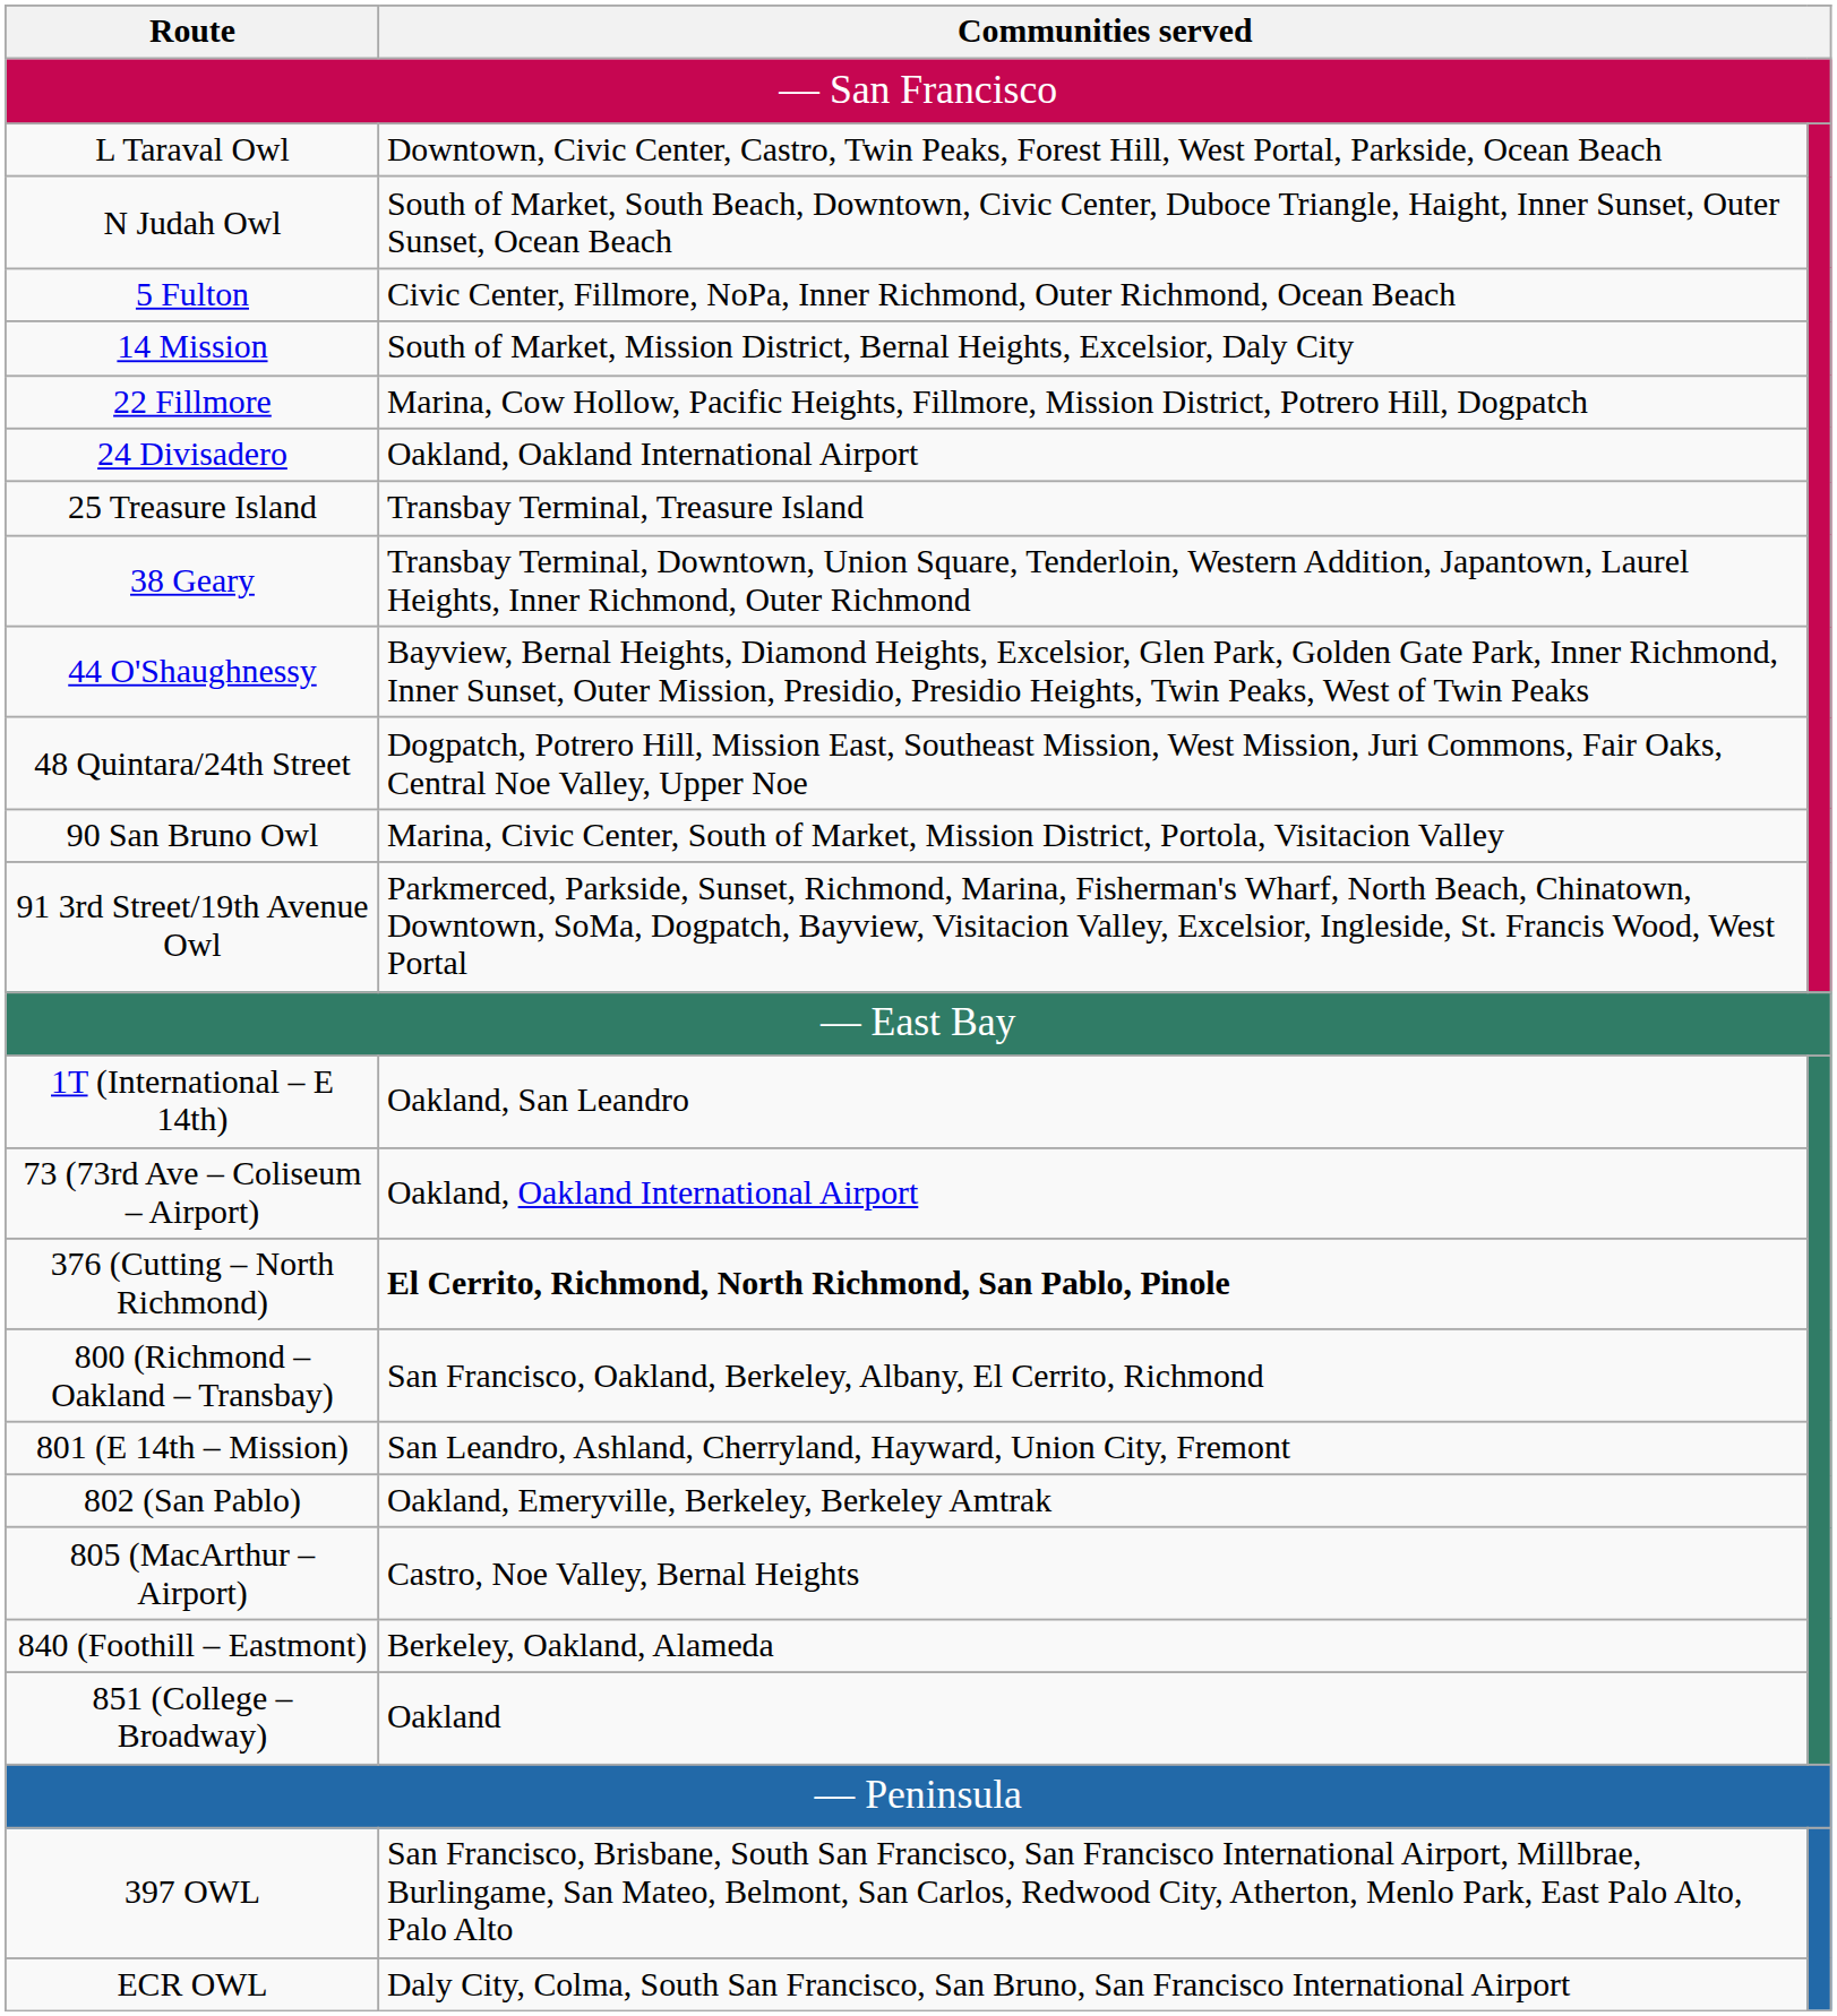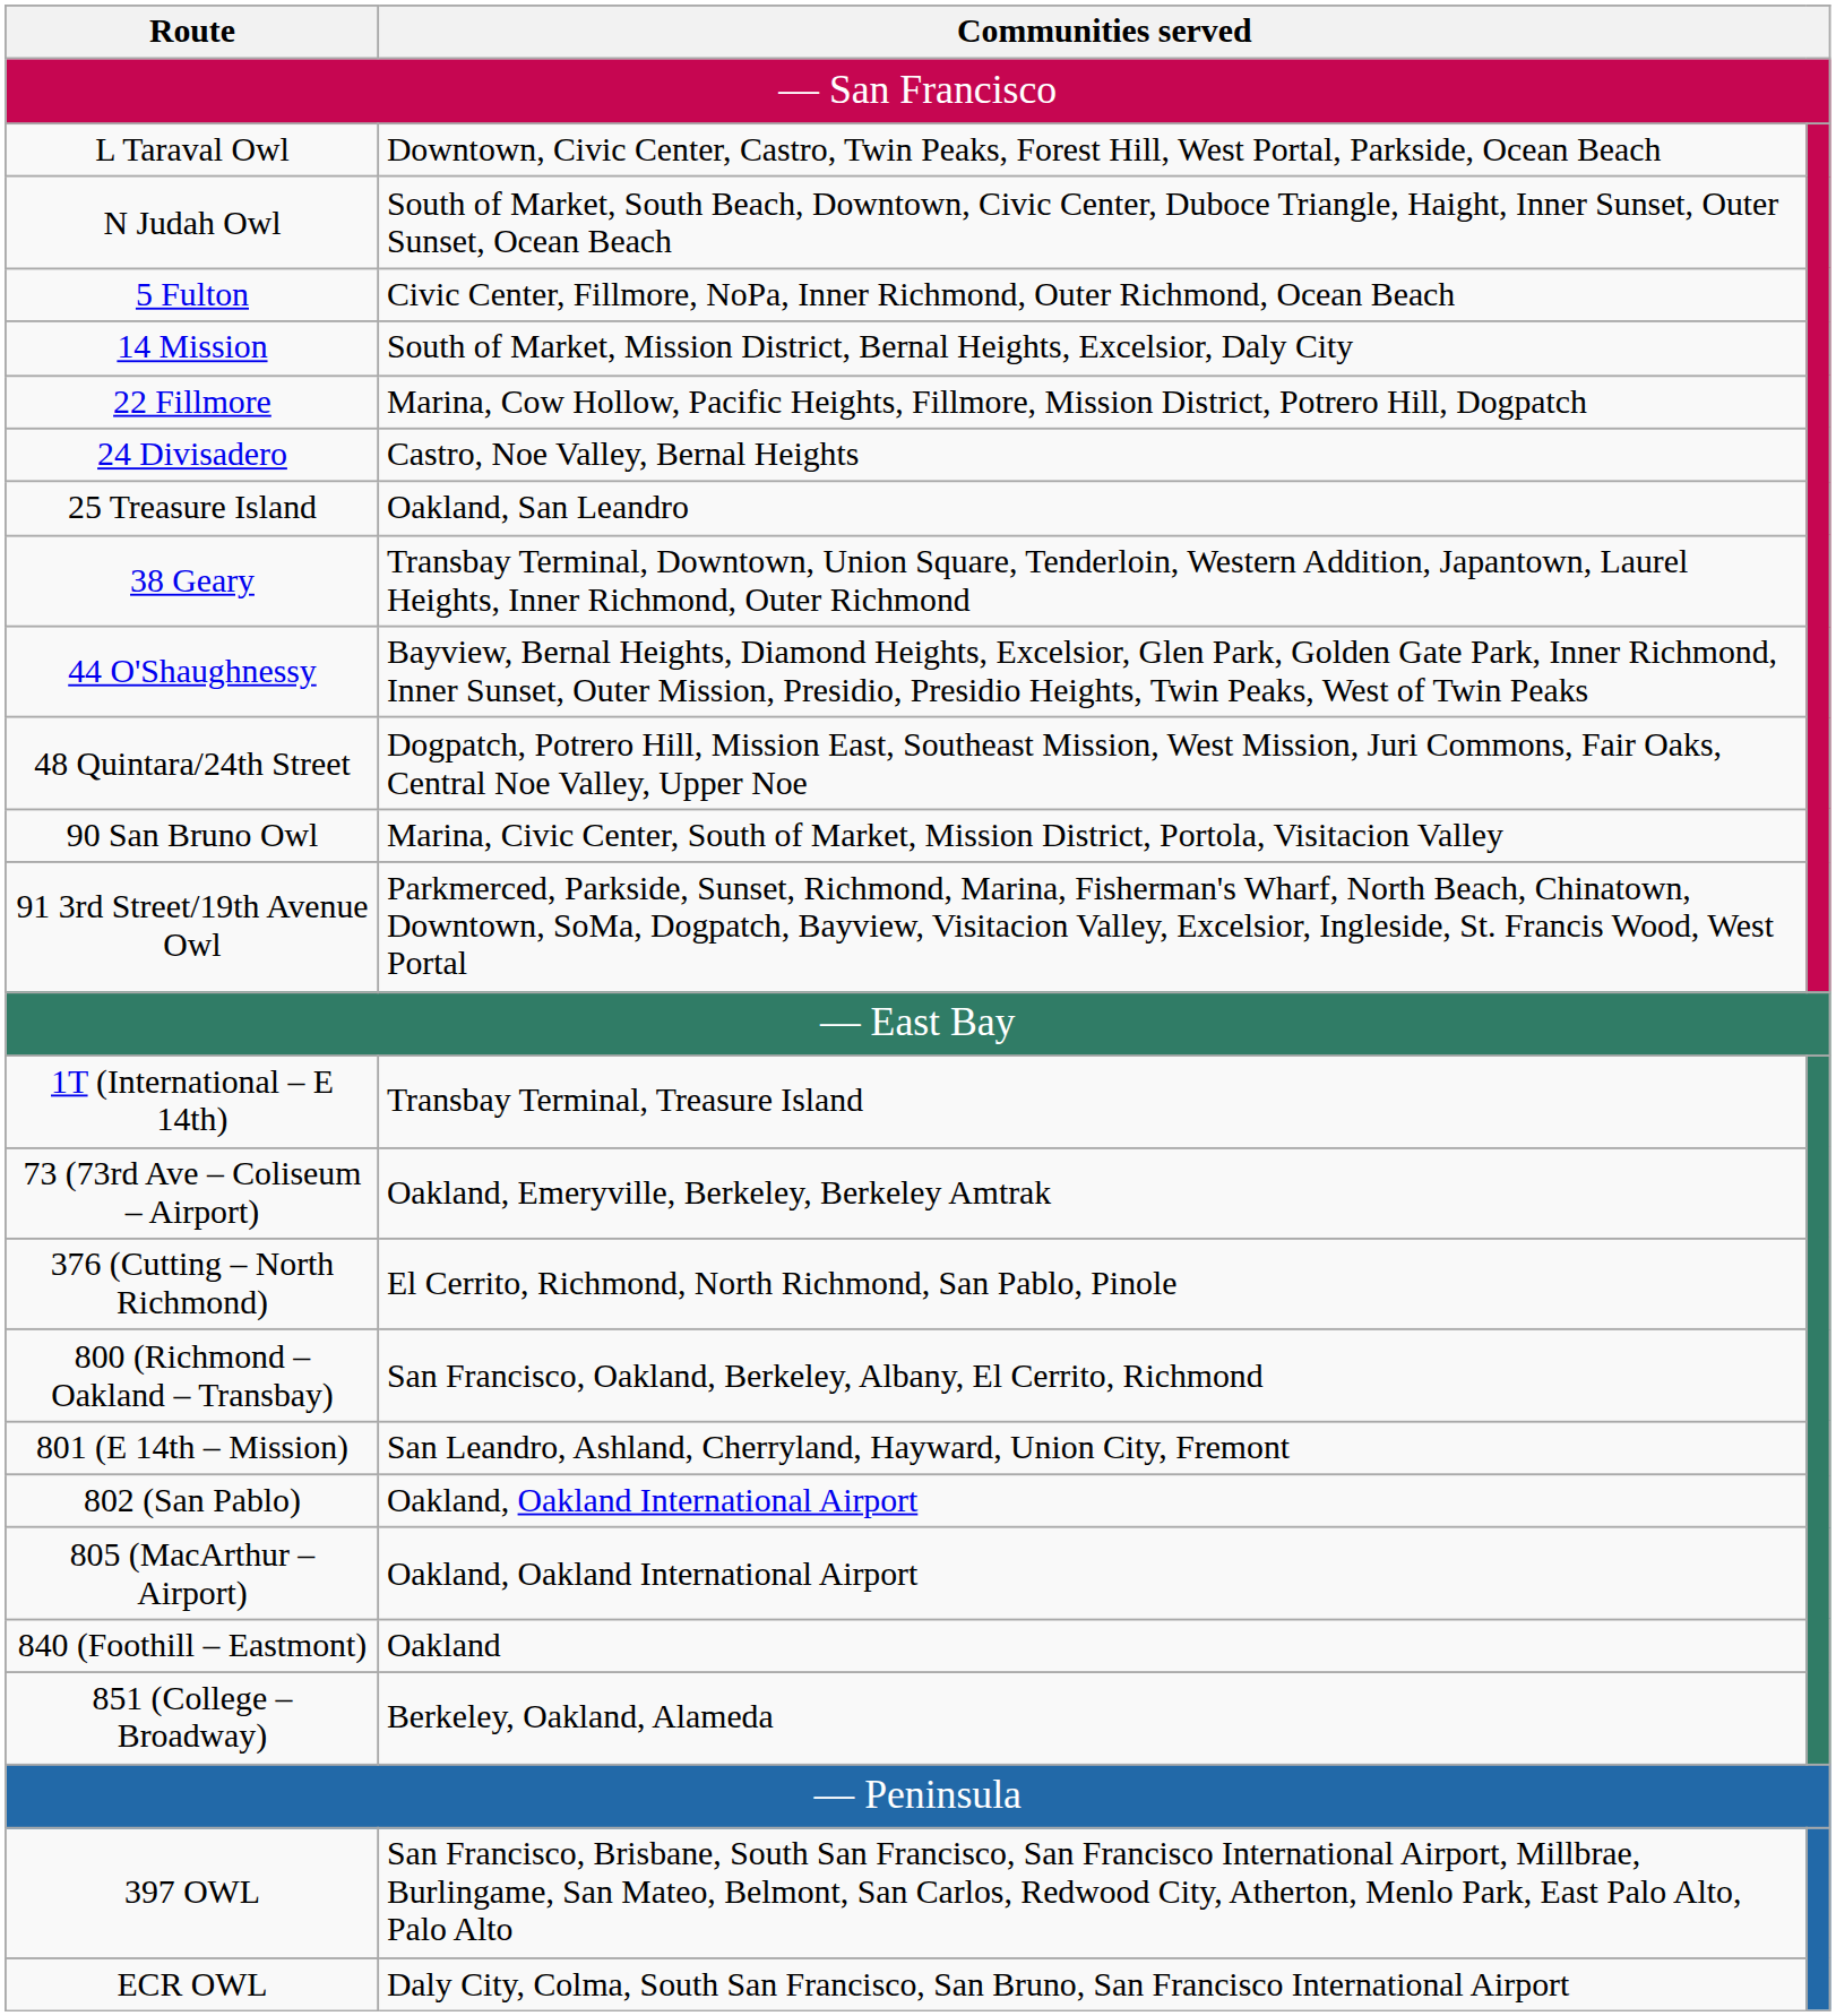24 Divisadero | column 2: Oakland, Oakland International Airport -> Castro, Noe Valley, Bernal Heights
25 Treasure Island | column 2: Transbay Terminal, Treasure Island -> Oakland, San Leandro
1T (International – E 14th) | column 2: Oakland, San Leandro -> Transbay Terminal, Treasure Island
73 (73rd Ave – Coliseum – Airport) | column 2: Oakland, Oakland International Airport -> Oakland, Emeryville, Berkeley, Berkeley Amtrak
376 (Cutting – North Richmond) | column 2: bold -> normal
802 (San Pablo) | column 2: Oakland, Emeryville, Berkeley, Berkeley Amtrak -> Oakland, Oakland International Airport
805 (MacArthur – Airport) | column 2: Castro, Noe Valley, Bernal Heights -> Oakland, Oakland International Airport
840 (Foothill – Eastmont) | column 2: Berkeley, Oakland, Alameda -> Oakland
851 (College – Broadway) | column 2: Oakland -> Berkeley, Oakland, Alameda
